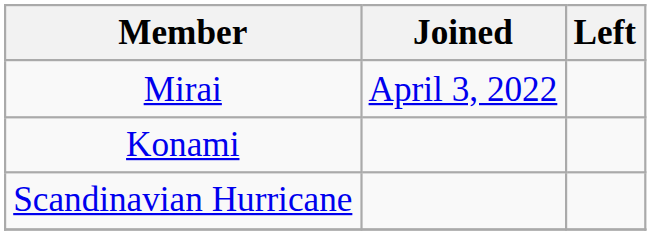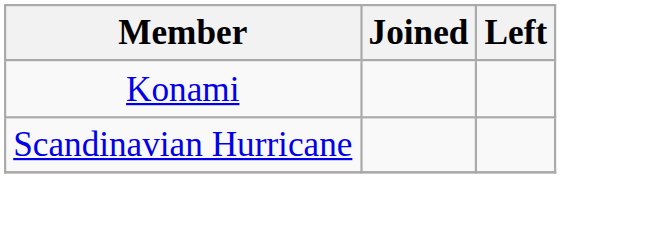- row: Mirai | April 3, 2022
